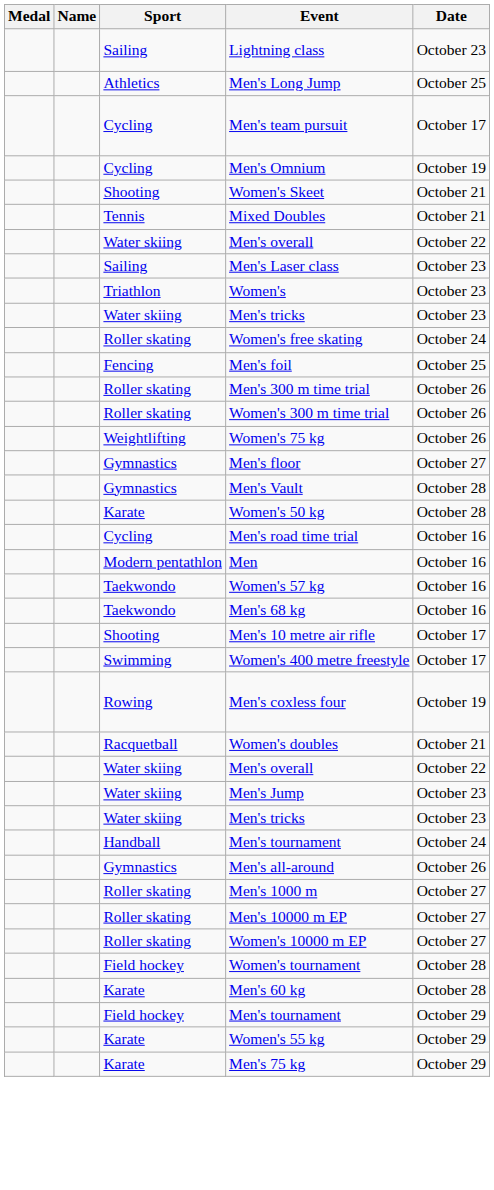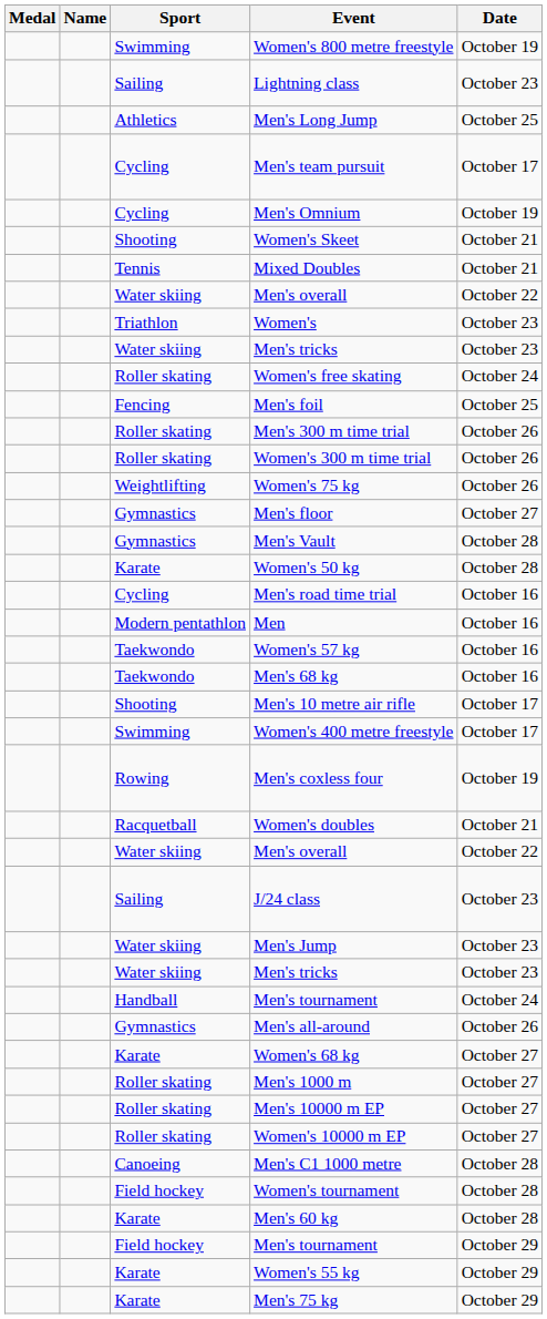+ row: Swimming | Women's 800 metre freestyle | October 19
- row: Sailing | Men's Laser class | October 23
+ row: Sailing | J/24 class | October 23
+ row: Karate | Women's 68 kg | October 27
+ row: Canoeing | Men's C1 1000 metre | October 28
